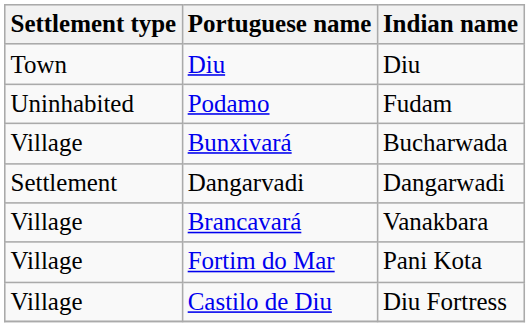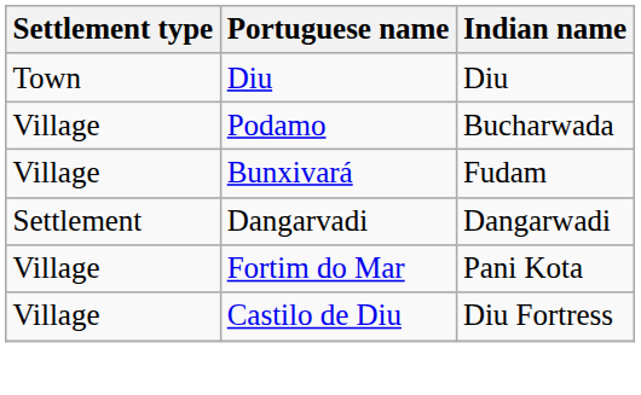Podamo | Settlement type: Uninhabited -> Village
Podamo | Indian name: Fudam -> Bucharwada
Bunxivará | Indian name: Bucharwada -> Fudam
- row: Village | Brancavará | Vanakbara
